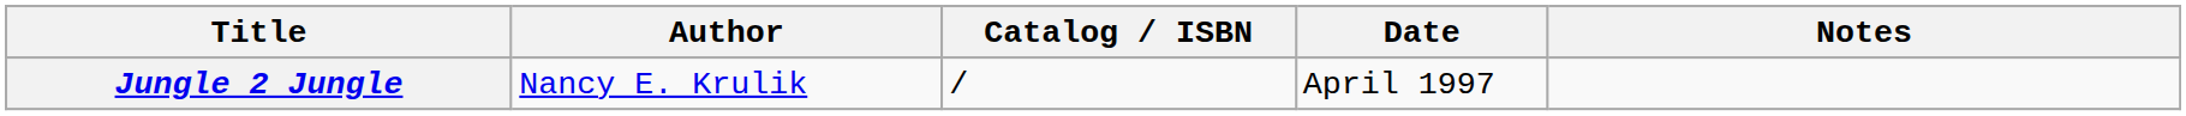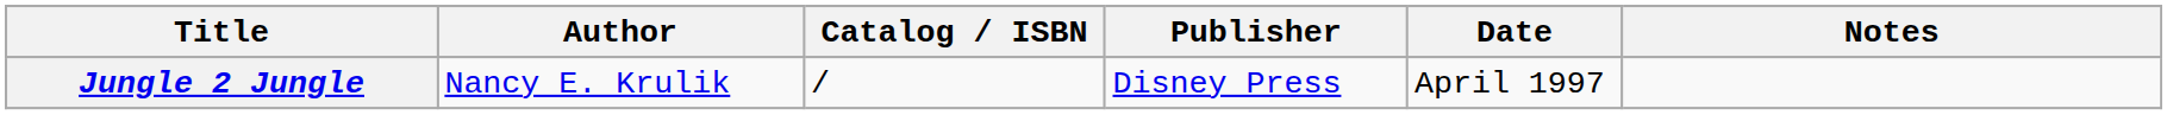+ column: Publisher | Disney Press
